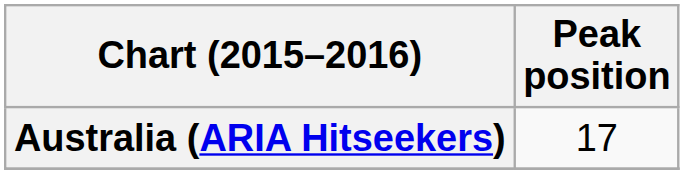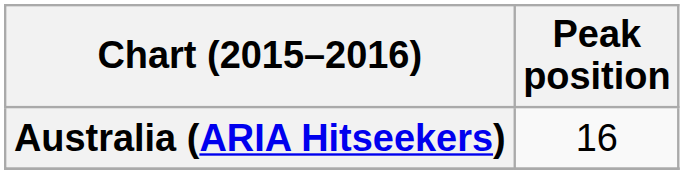Australia (ARIA Hitseekers) | Peak position: 17 -> 16
